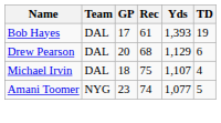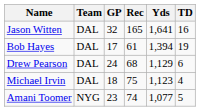+ row: Jason Witten | DAL | 32 | 165 | 1,641 | 16
Bob Hayes | Yds: 1,393 -> 1,394
Drew Pearson | GP: 20 -> 24
Michael Irvin | Yds: 1,107 -> 1,123
